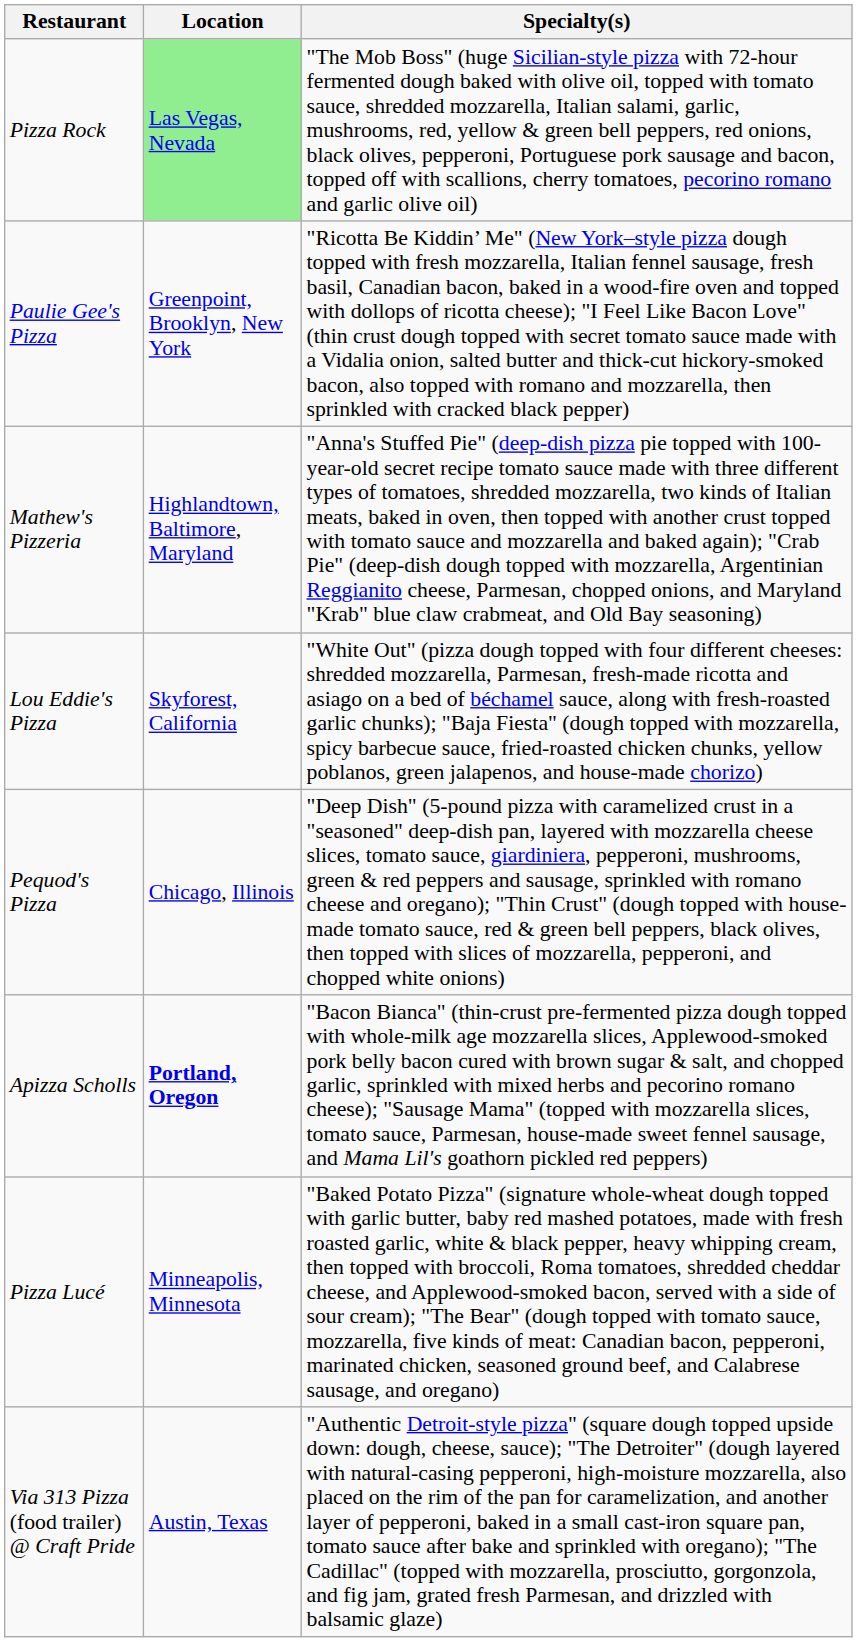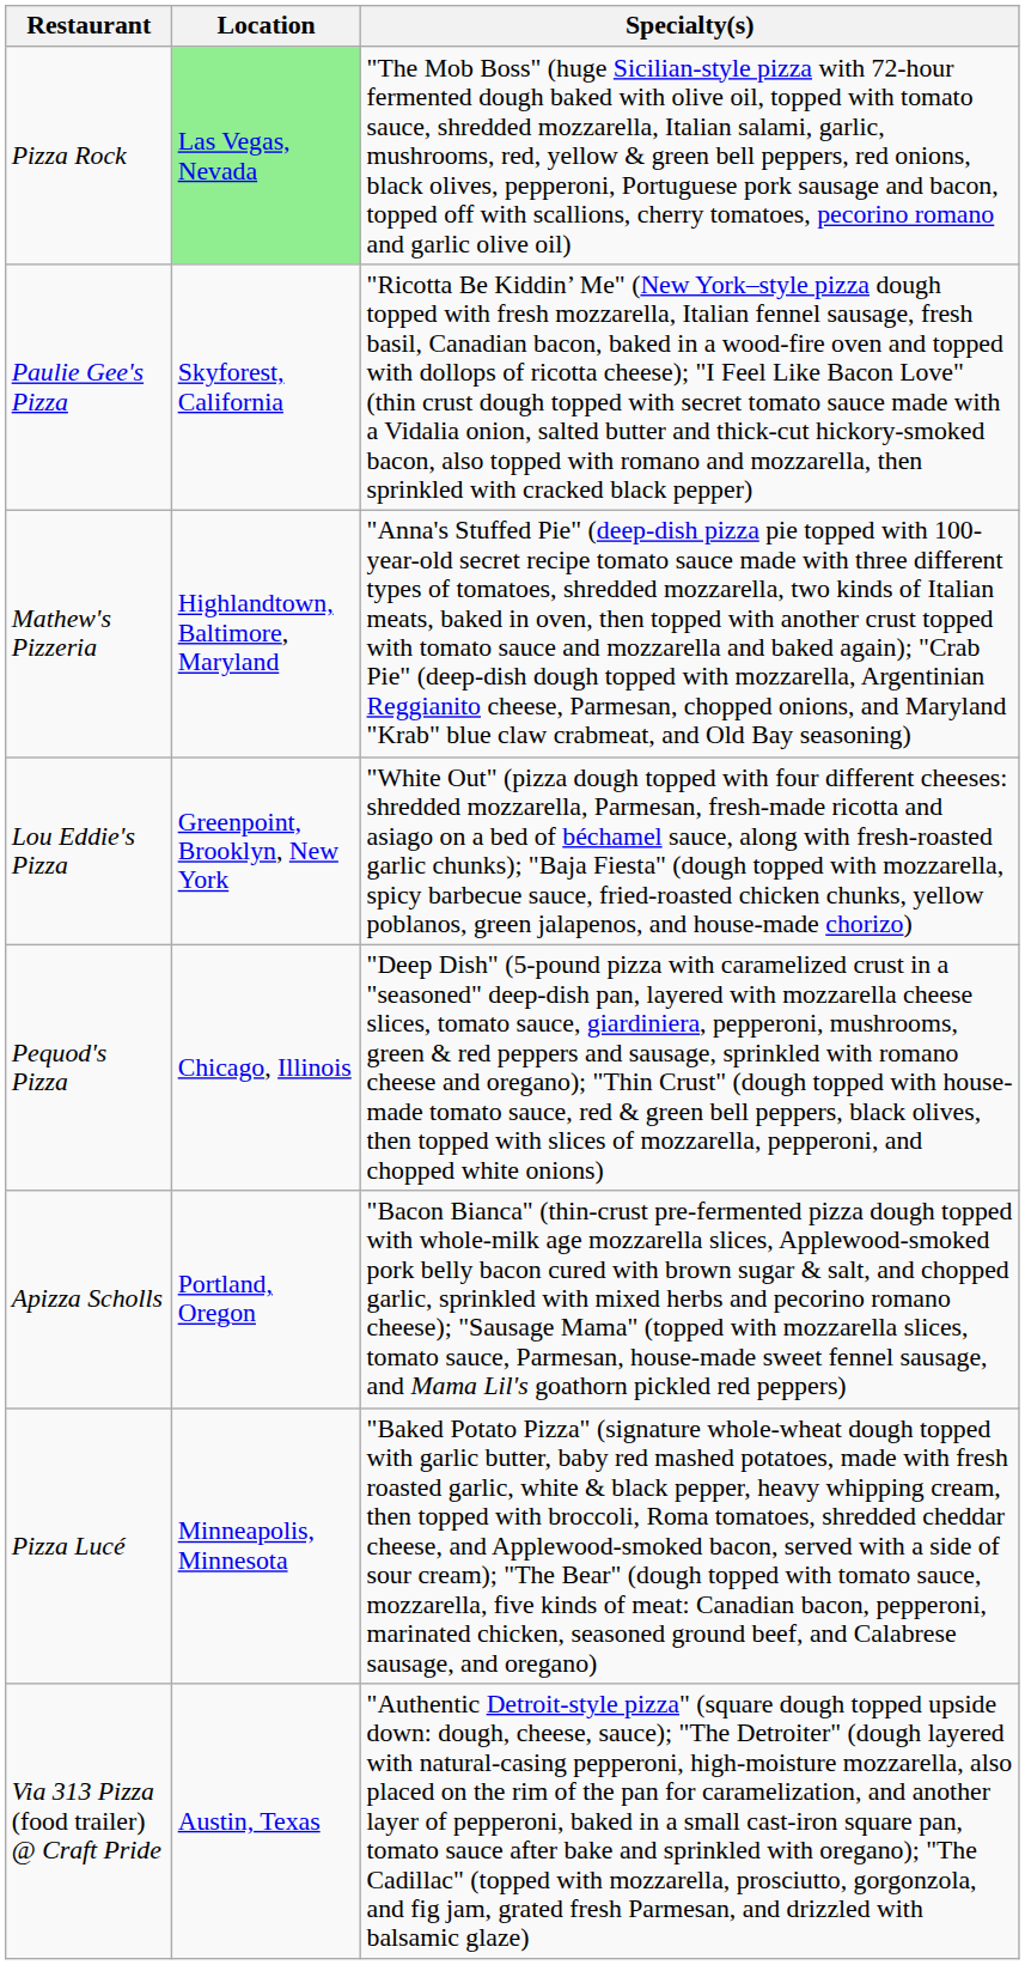Paulie Gee's Pizza | Location: Greenpoint, Brooklyn, New York -> Skyforest, California
Lou Eddie's Pizza | Location: Skyforest, California -> Greenpoint, Brooklyn, New York
Apizza Scholls | Location: bold -> normal
